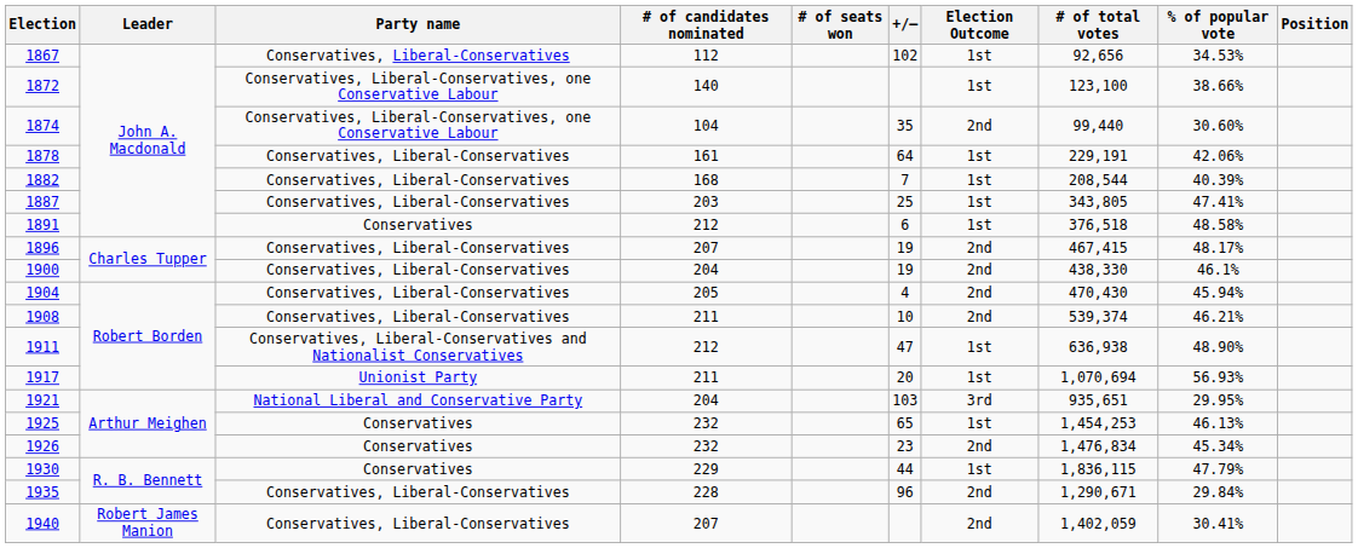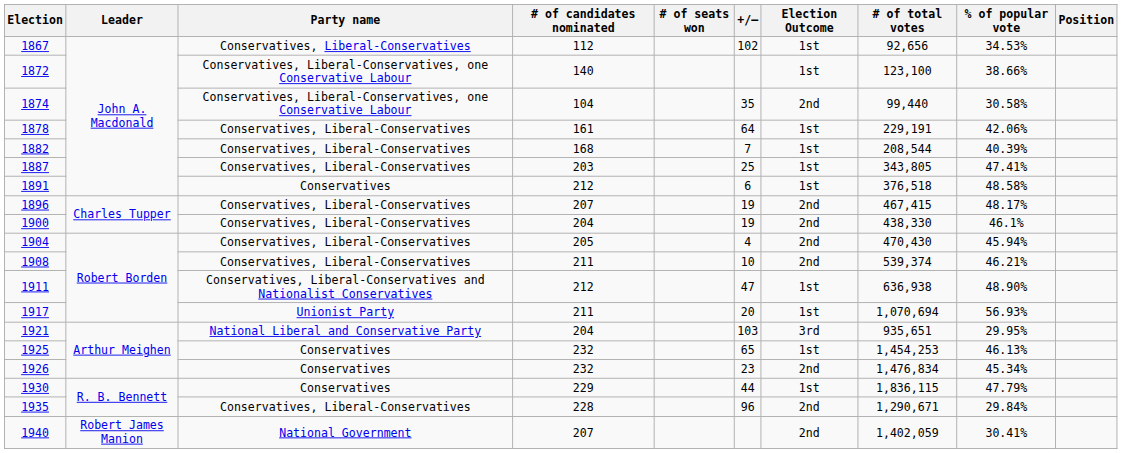1874 | % of popular vote: 30.60% -> 30.58%
1940 | Party name: Conservatives, Liberal-Conservatives -> National Government
